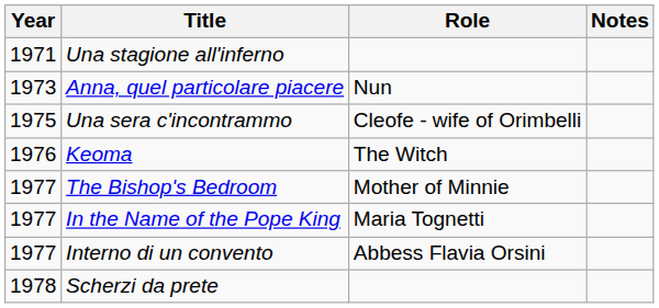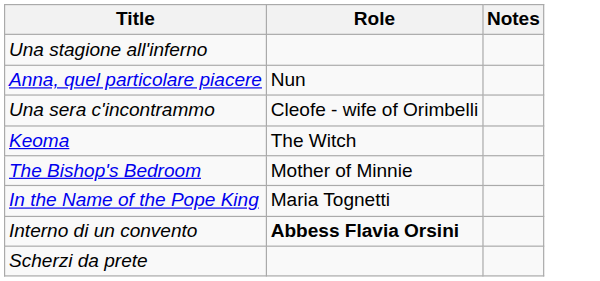- column: Year | 1971 | 1973 | 1975 | 1976 | 1977 | 1977 | 1977 | 1978
Interno di un convento | Role: normal -> bold
